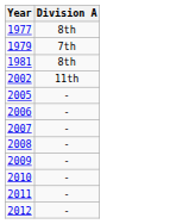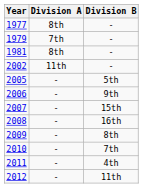+ column: Division B | - | - | - | - | 5th | 9th | 15th | 16th | 8th | 7th | 4th | 11th
